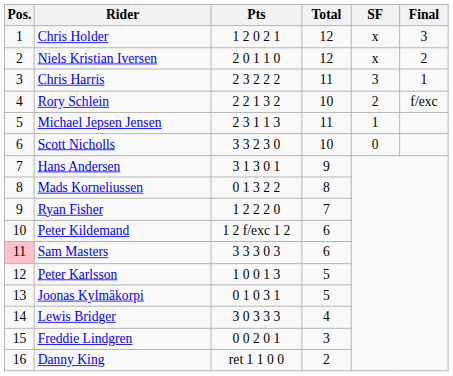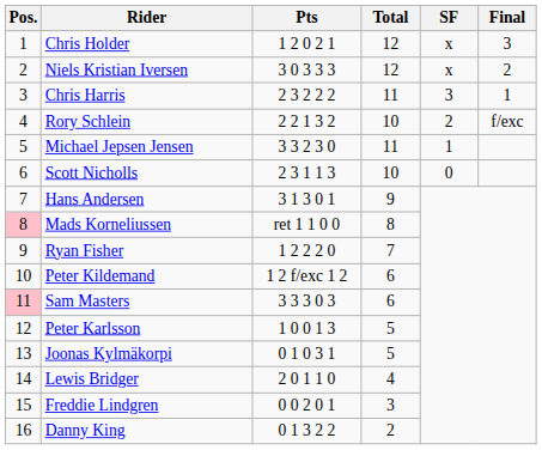Niels Kristian Iversen | Pts: 2 0 1 1 0 -> 3 0 3 3 3
Michael Jepsen Jensen | Pts: 2 3 1 1 3 -> 3 3 2 3 0
Scott Nicholls | Pts: 3 3 2 3 0 -> 2 3 1 1 3
Mads Korneliussen | Pos.: no background -> pink background
Mads Korneliussen | Pts: 0 1 3 2 2 -> ret 1 1 0 0
Lewis Bridger | Pts: 3 0 3 3 3 -> 2 0 1 1 0
Danny King | Pts: ret 1 1 0 0 -> 0 1 3 2 2
